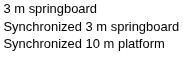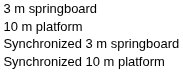+ row: 10 m platform
